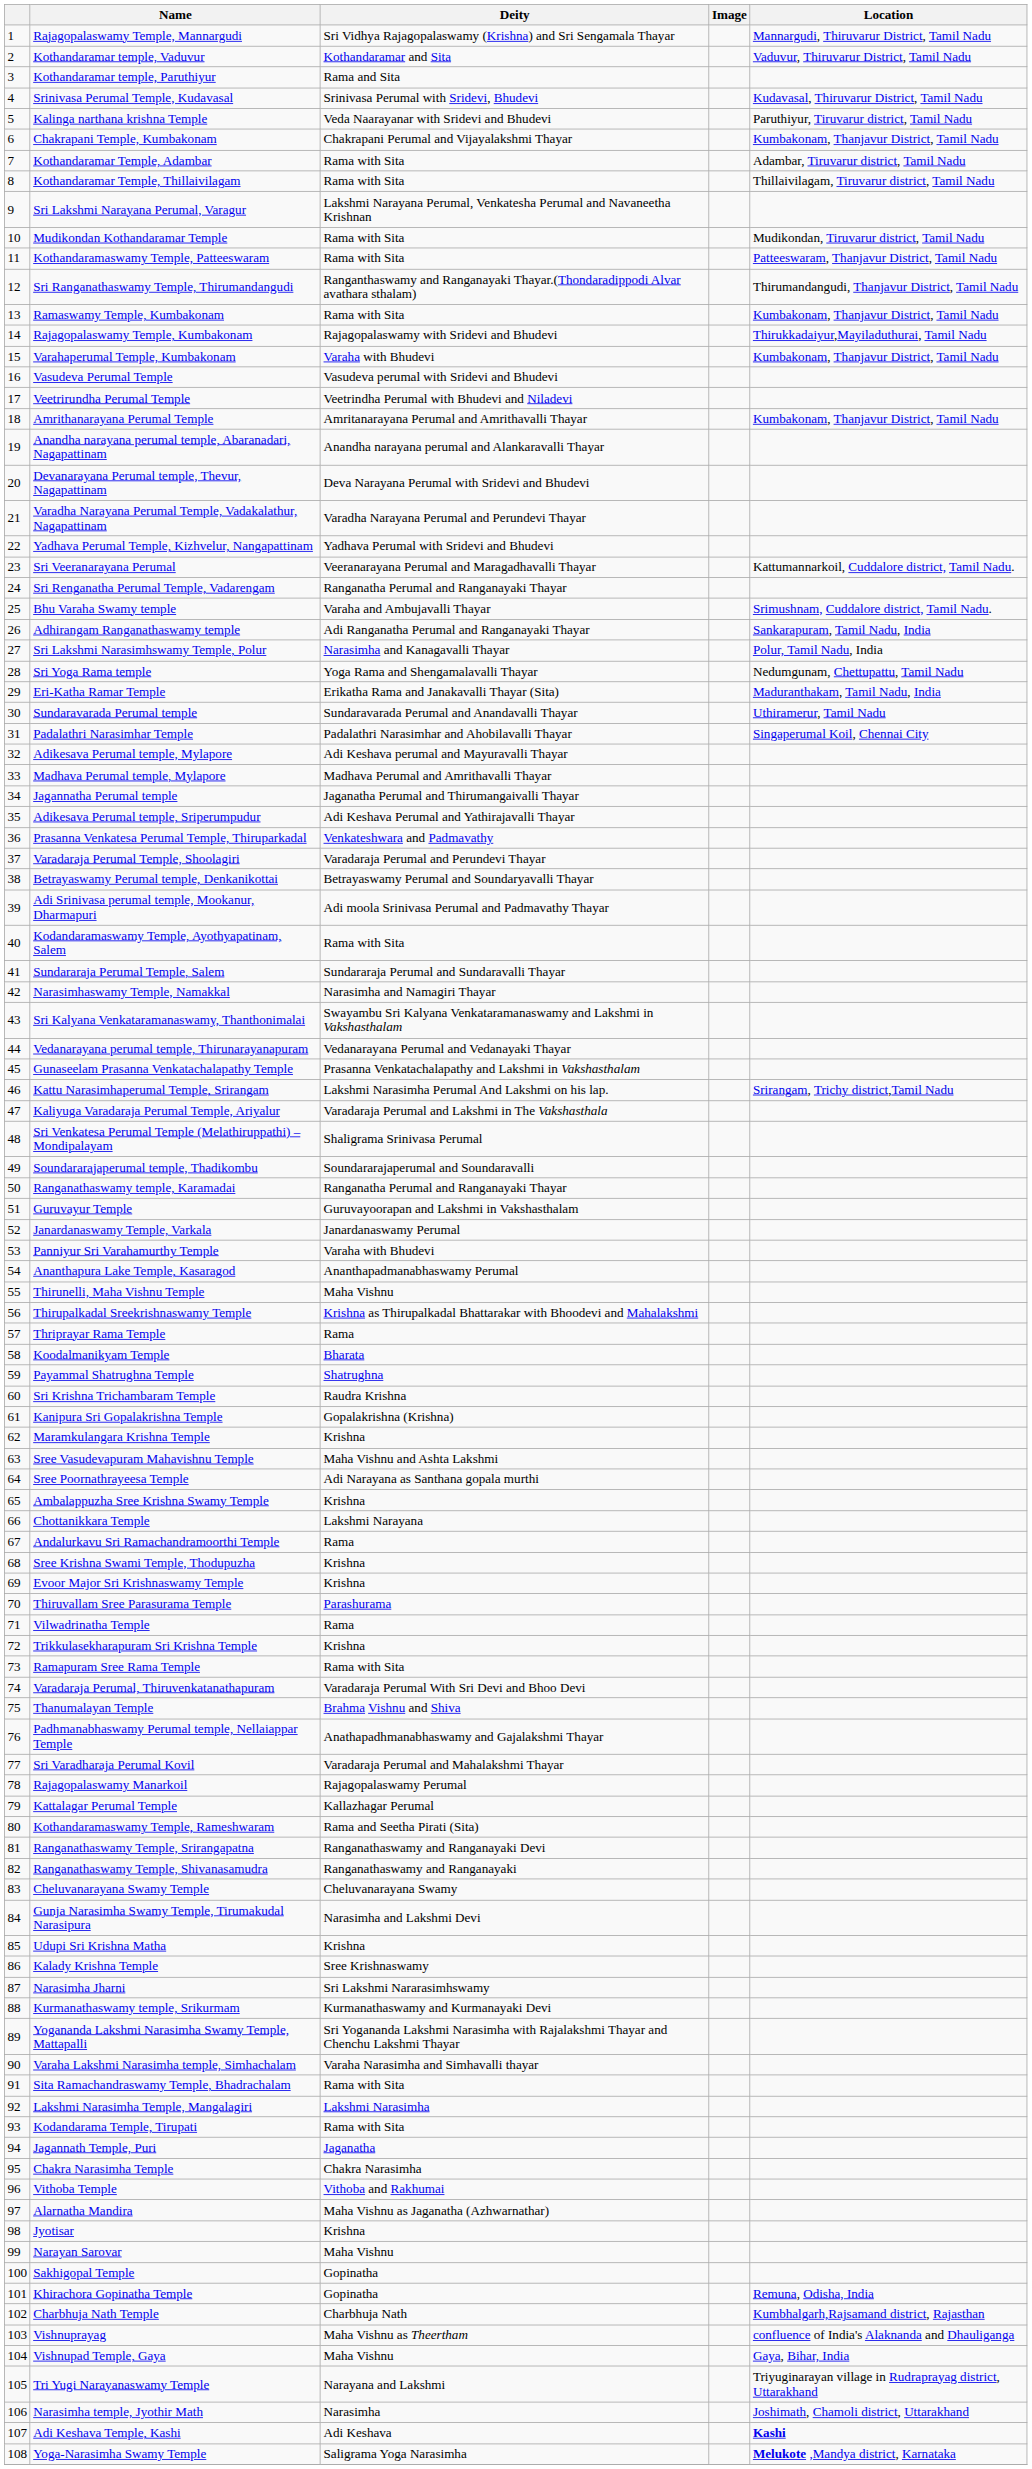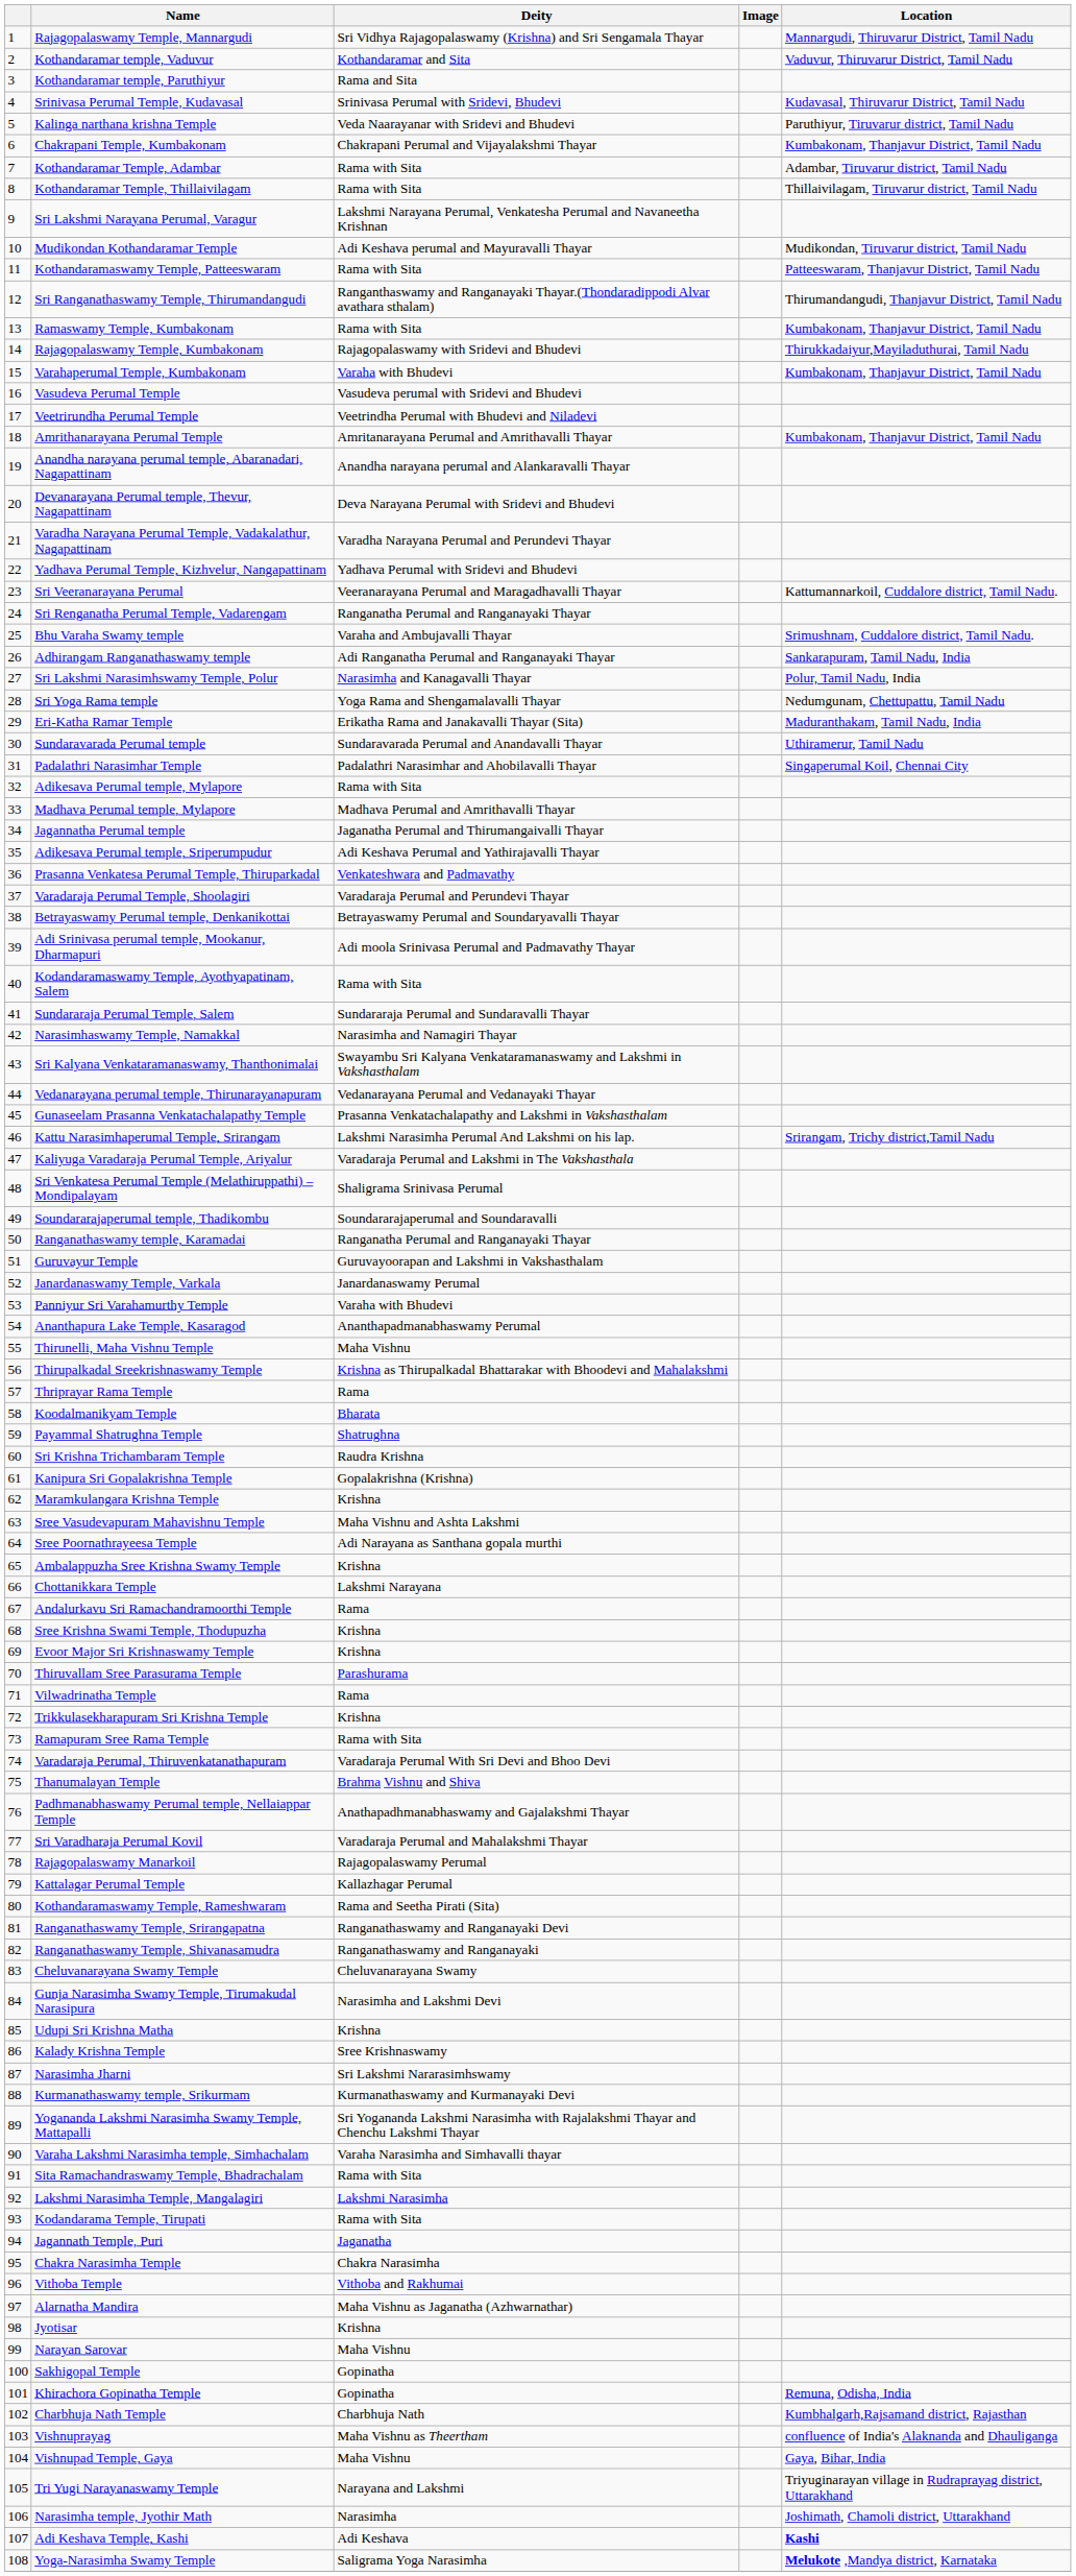Mudikondan Kothandaramar Temple | Deity: Rama with Sita -> Adi Keshava perumal and Mayuravalli Thayar
Adikesava Perumal temple, Mylapore | Deity: Adi Keshava perumal and Mayuravalli Thayar -> Rama with Sita
